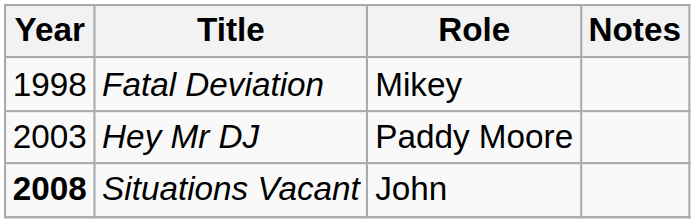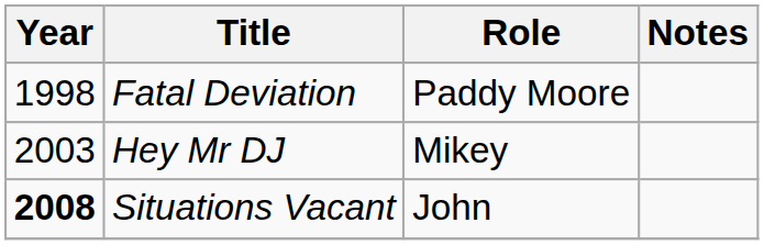Fatal Deviation | Role: Mikey -> Paddy Moore
Hey Mr DJ | Role: Paddy Moore -> Mikey
